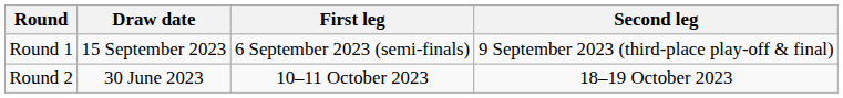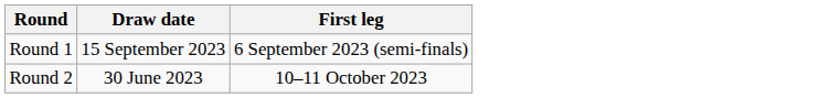- column: Second leg | 9 September 2023 (third-place play-off & final) | 18–19 October 2023
